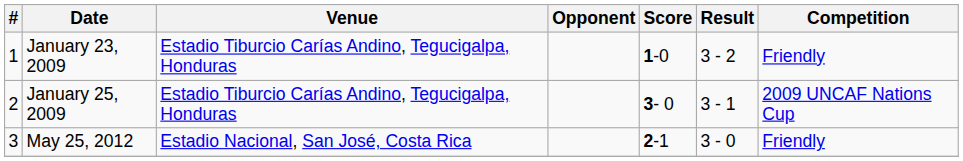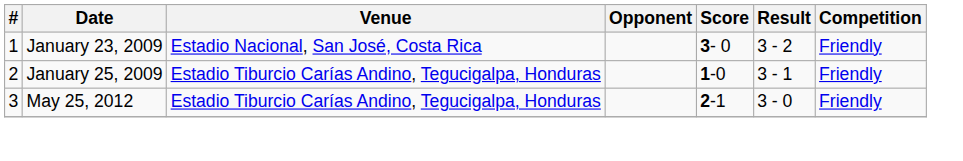January 23, 2009 | Venue: Estadio Tiburcio Carías Andino, Tegucigalpa, Honduras -> Estadio Nacional, San José, Costa Rica
January 23, 2009 | Score: 1-0 -> 3- 0
January 25, 2009 | Score: 3- 0 -> 1-0
January 25, 2009 | Competition: 2009 UNCAF Nations Cup -> Friendly
May 25, 2012 | Venue: Estadio Nacional, San José, Costa Rica -> Estadio Tiburcio Carías Andino, Tegucigalpa, Honduras
